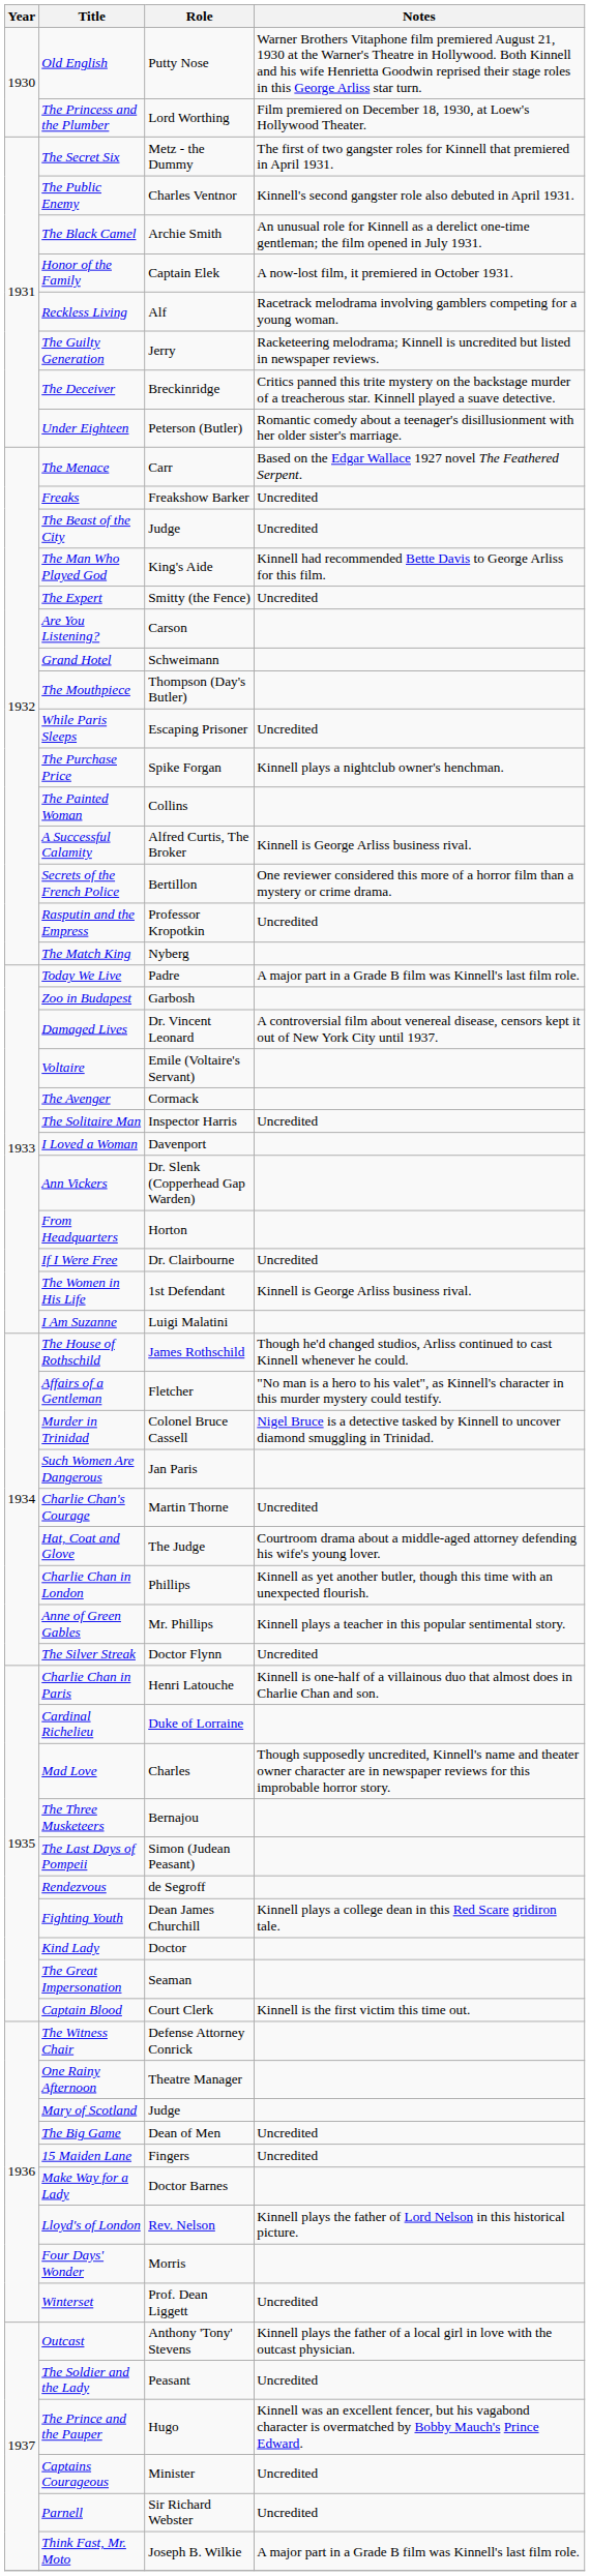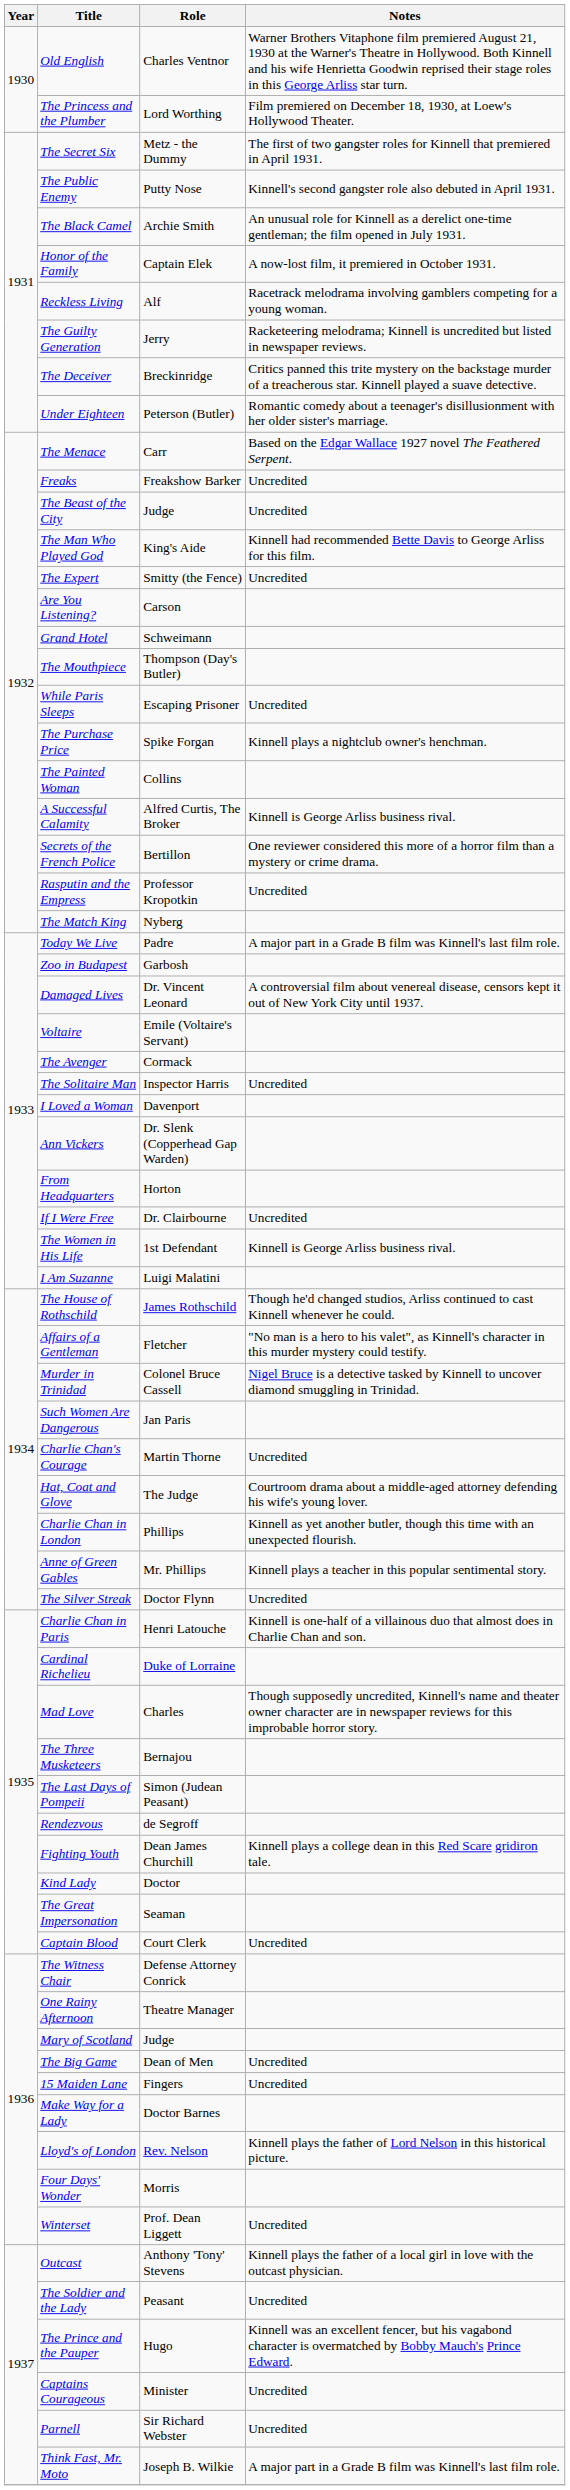Old English | Role: Putty Nose -> Charles Ventnor
The Public Enemy | Role: Charles Ventnor -> Putty Nose
Captain Blood | Notes: Kinnell is the first victim this time out. -> Uncredited
